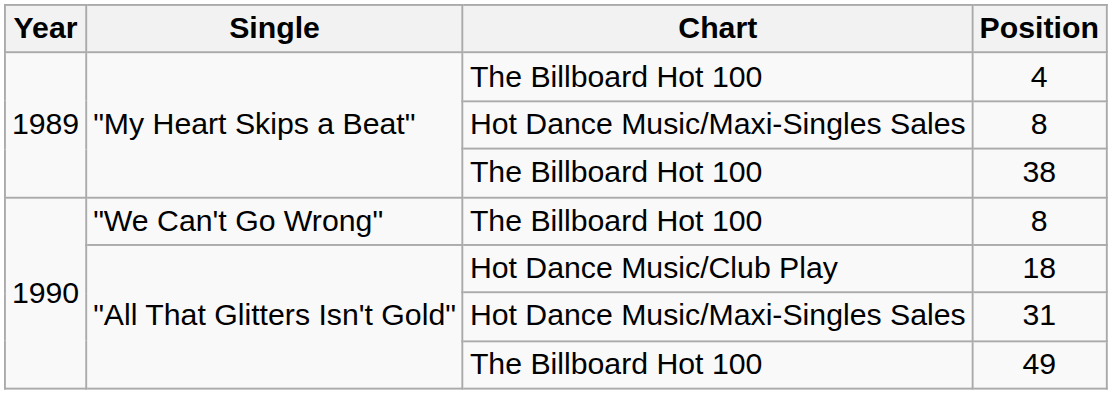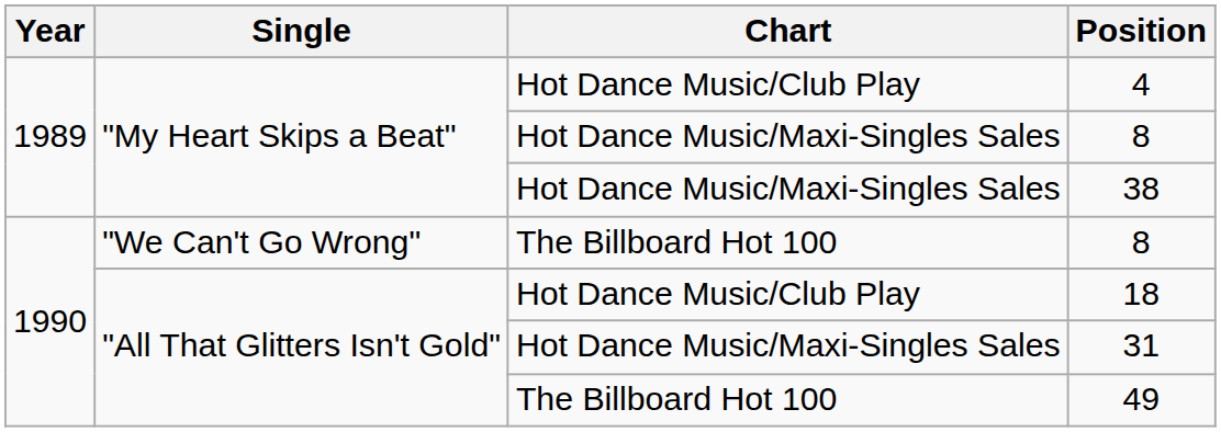4 | Chart: The Billboard Hot 100 -> Hot Dance Music/Club Play
38 | Chart: The Billboard Hot 100 -> Hot Dance Music/Maxi-Singles Sales
